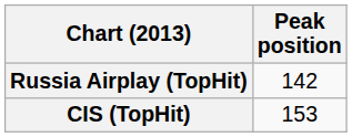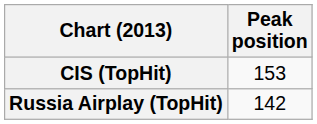rows swapped: CIS (TopHit) <-> Russia Airplay (TopHit)
